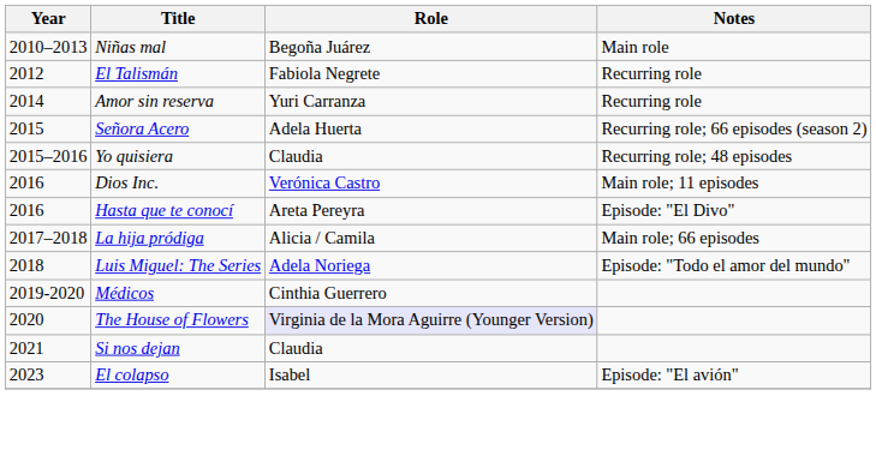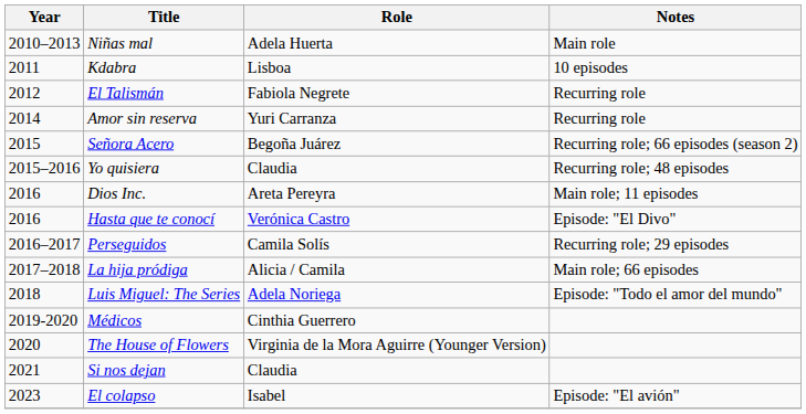Niñas mal | Role: Begoña Juárez -> Adela Huerta
+ row: 2011 | Kdabra | Lisboa | 10 episodes
Señora Acero | Role: Adela Huerta -> Begoña Juárez
Dios Inc. | Role: Verónica Castro -> Areta Pereyra
Hasta que te conocí | Role: Areta Pereyra -> Verónica Castro
+ row: 2016–2017 | Perseguidos | Camila Solís | Recurring role; 29 episodes
The House of Flowers | Role: lavender background -> no background
